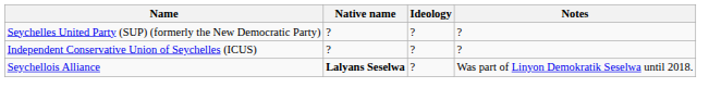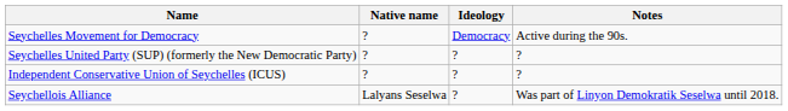+ row: Seychelles Movement for Democracy | ? | Democracy | Active during the 90s.
Seychellois Alliance | Native name: bold -> normal
